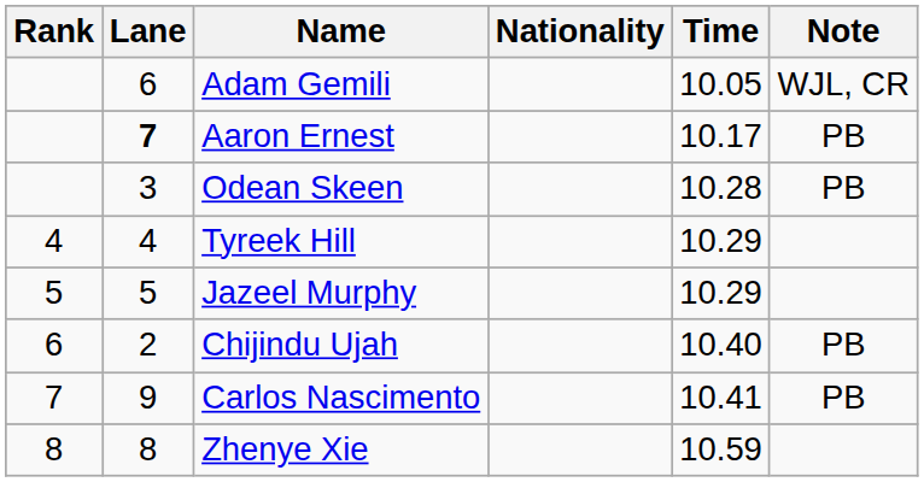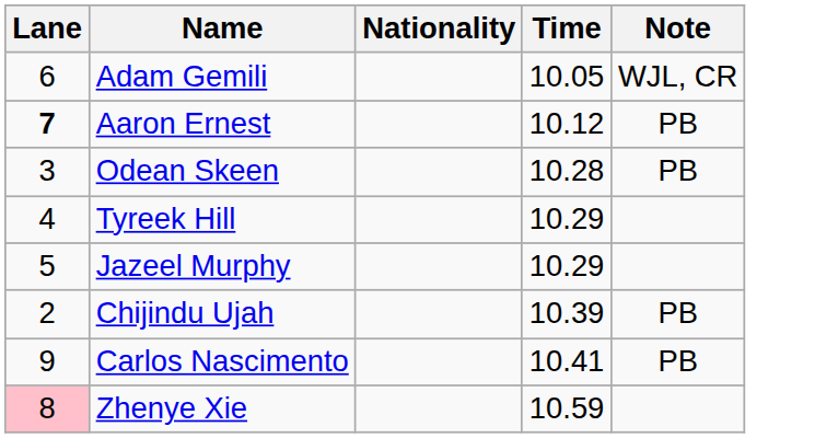- column: Rank | 4 | 5 | 6 | 7 | 8
Aaron Ernest | Time: 10.17 -> 10.12
Chijindu Ujah | Time: 10.40 -> 10.39
Zhenye Xie | Lane: no background -> pink background
